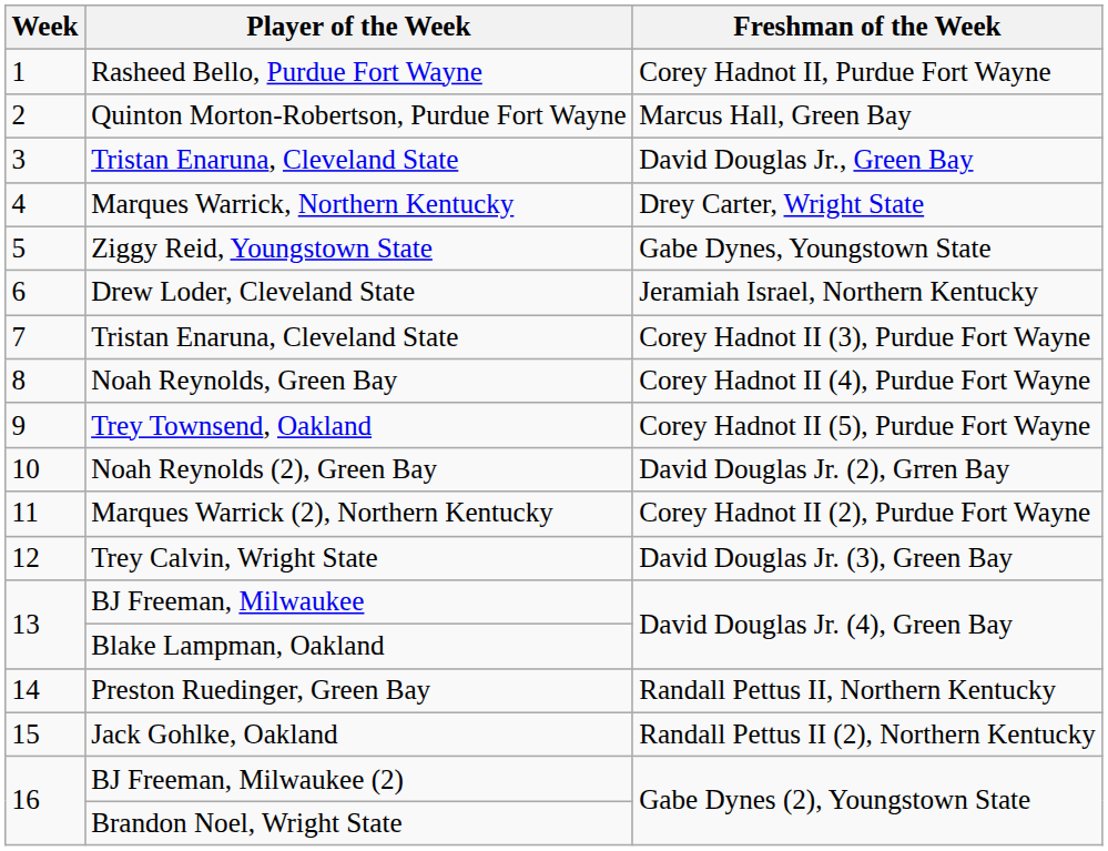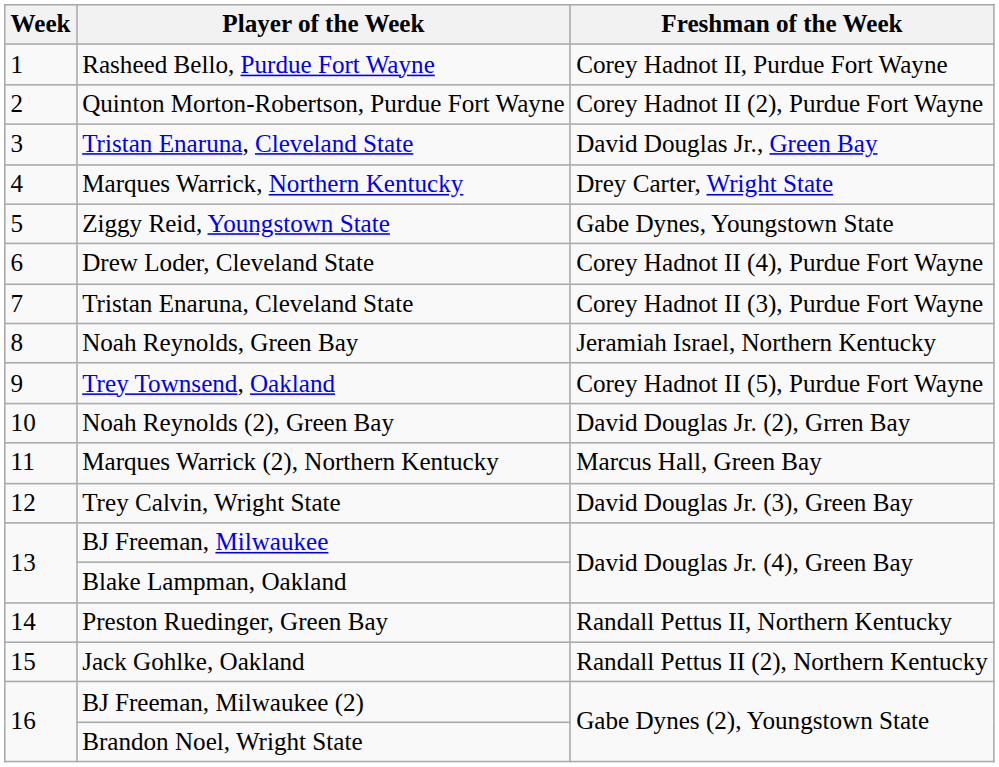Quinton Morton-Robertson, Purdue Fort Wayne | Freshman of the Week: Marcus Hall, Green Bay -> Corey Hadnot II (2), Purdue Fort Wayne
Drew Loder, Cleveland State | Freshman of the Week: Jeramiah Israel, Northern Kentucky -> Corey Hadnot II (4), Purdue Fort Wayne
Noah Reynolds, Green Bay | Freshman of the Week: Corey Hadnot II (4), Purdue Fort Wayne -> Jeramiah Israel, Northern Kentucky
Marques Warrick (2), Northern Kentucky | Freshman of the Week: Corey Hadnot II (2), Purdue Fort Wayne -> Marcus Hall, Green Bay
